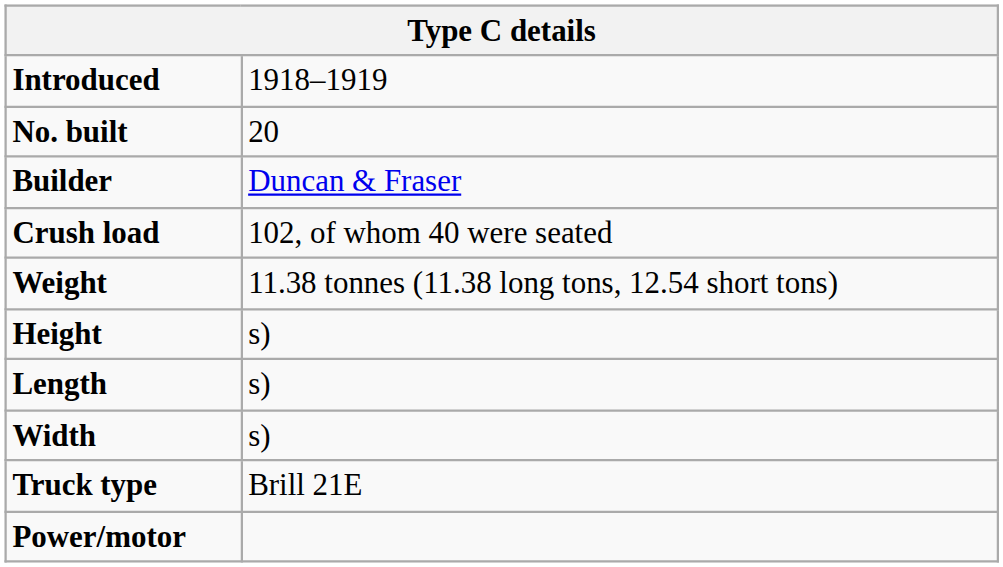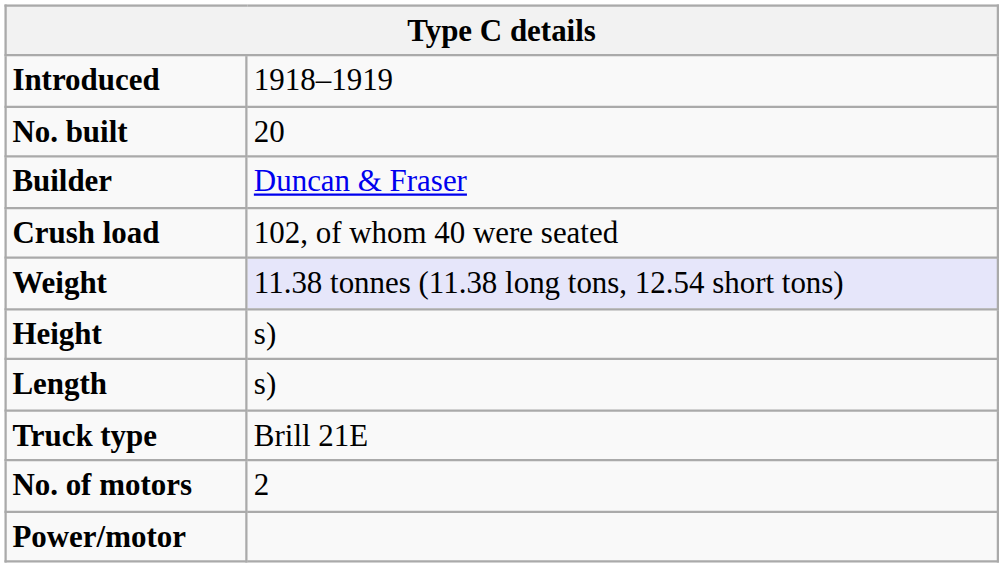Weight | column 2: no background -> lavender background
- row: Width | s)
+ row: No. of motors | 2
